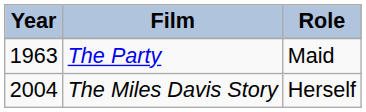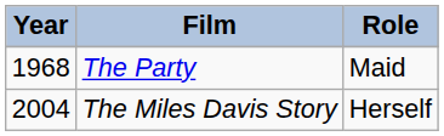The Party | Year: 1963 -> 1968
